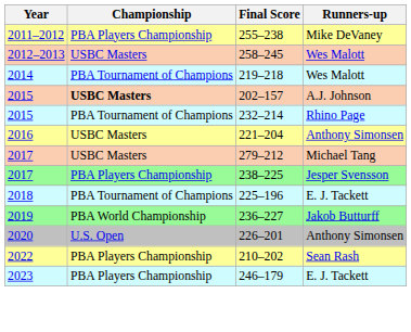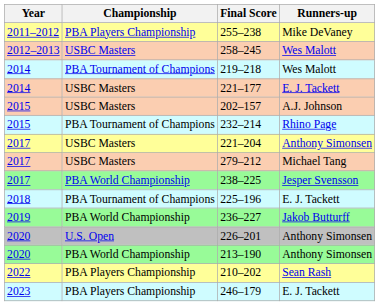+ row: 2014 | USBC Masters | 221–177 | E. J. Tackett
202–157 | Championship: bold -> normal
221–204 | Year: 2016 -> 2017
238–225 | Championship: PBA Players Championship -> PBA World Championship
+ row: 2020 | PBA World Championship | 213–190 | Anthony Simonsen
